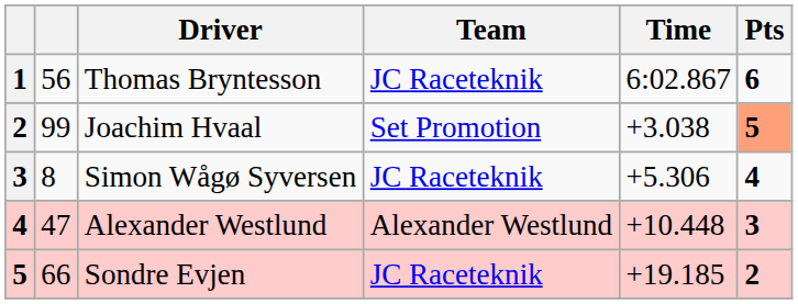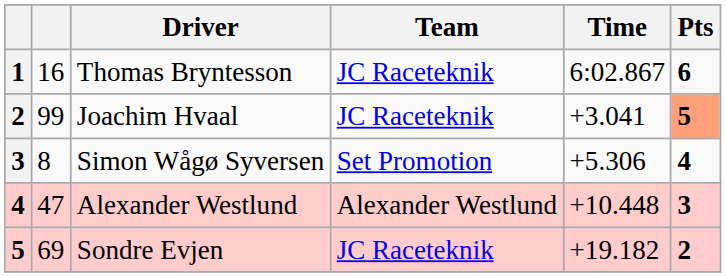Thomas Bryntesson | column 2: 56 -> 16
Joachim Hvaal | Team: Set Promotion -> JC Raceteknik
Joachim Hvaal | Time: +3.038 -> +3.041
Simon Wågø Syversen | Team: JC Raceteknik -> Set Promotion
Sondre Evjen | column 2: 66 -> 69
Sondre Evjen | Time: +19.185 -> +19.182
